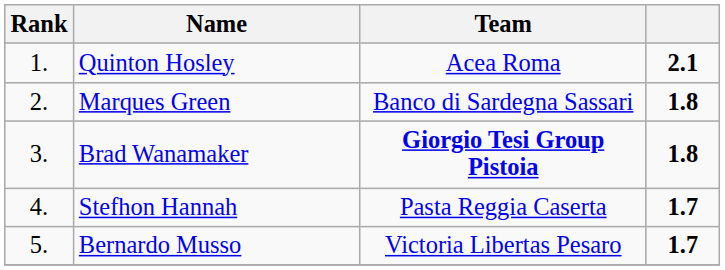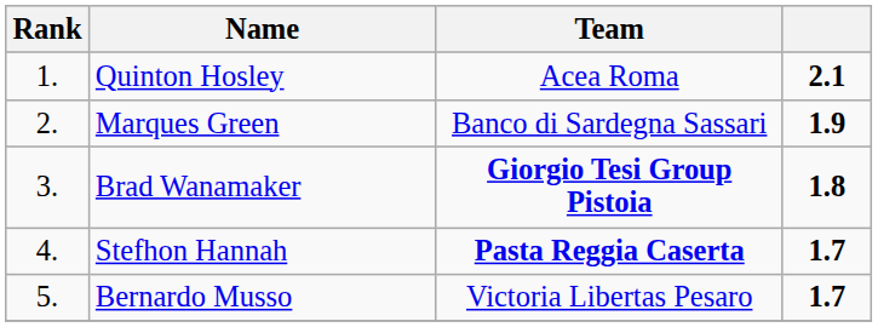Marques Green | column 4: 1.8 -> 1.9
Stefhon Hannah | Team: normal -> bold
